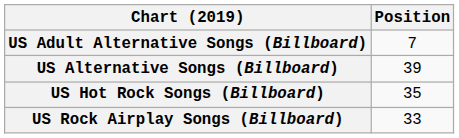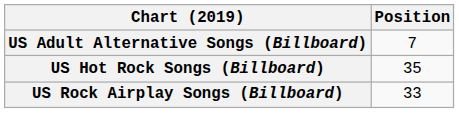- row: US Alternative Songs (Billboard) | 39
